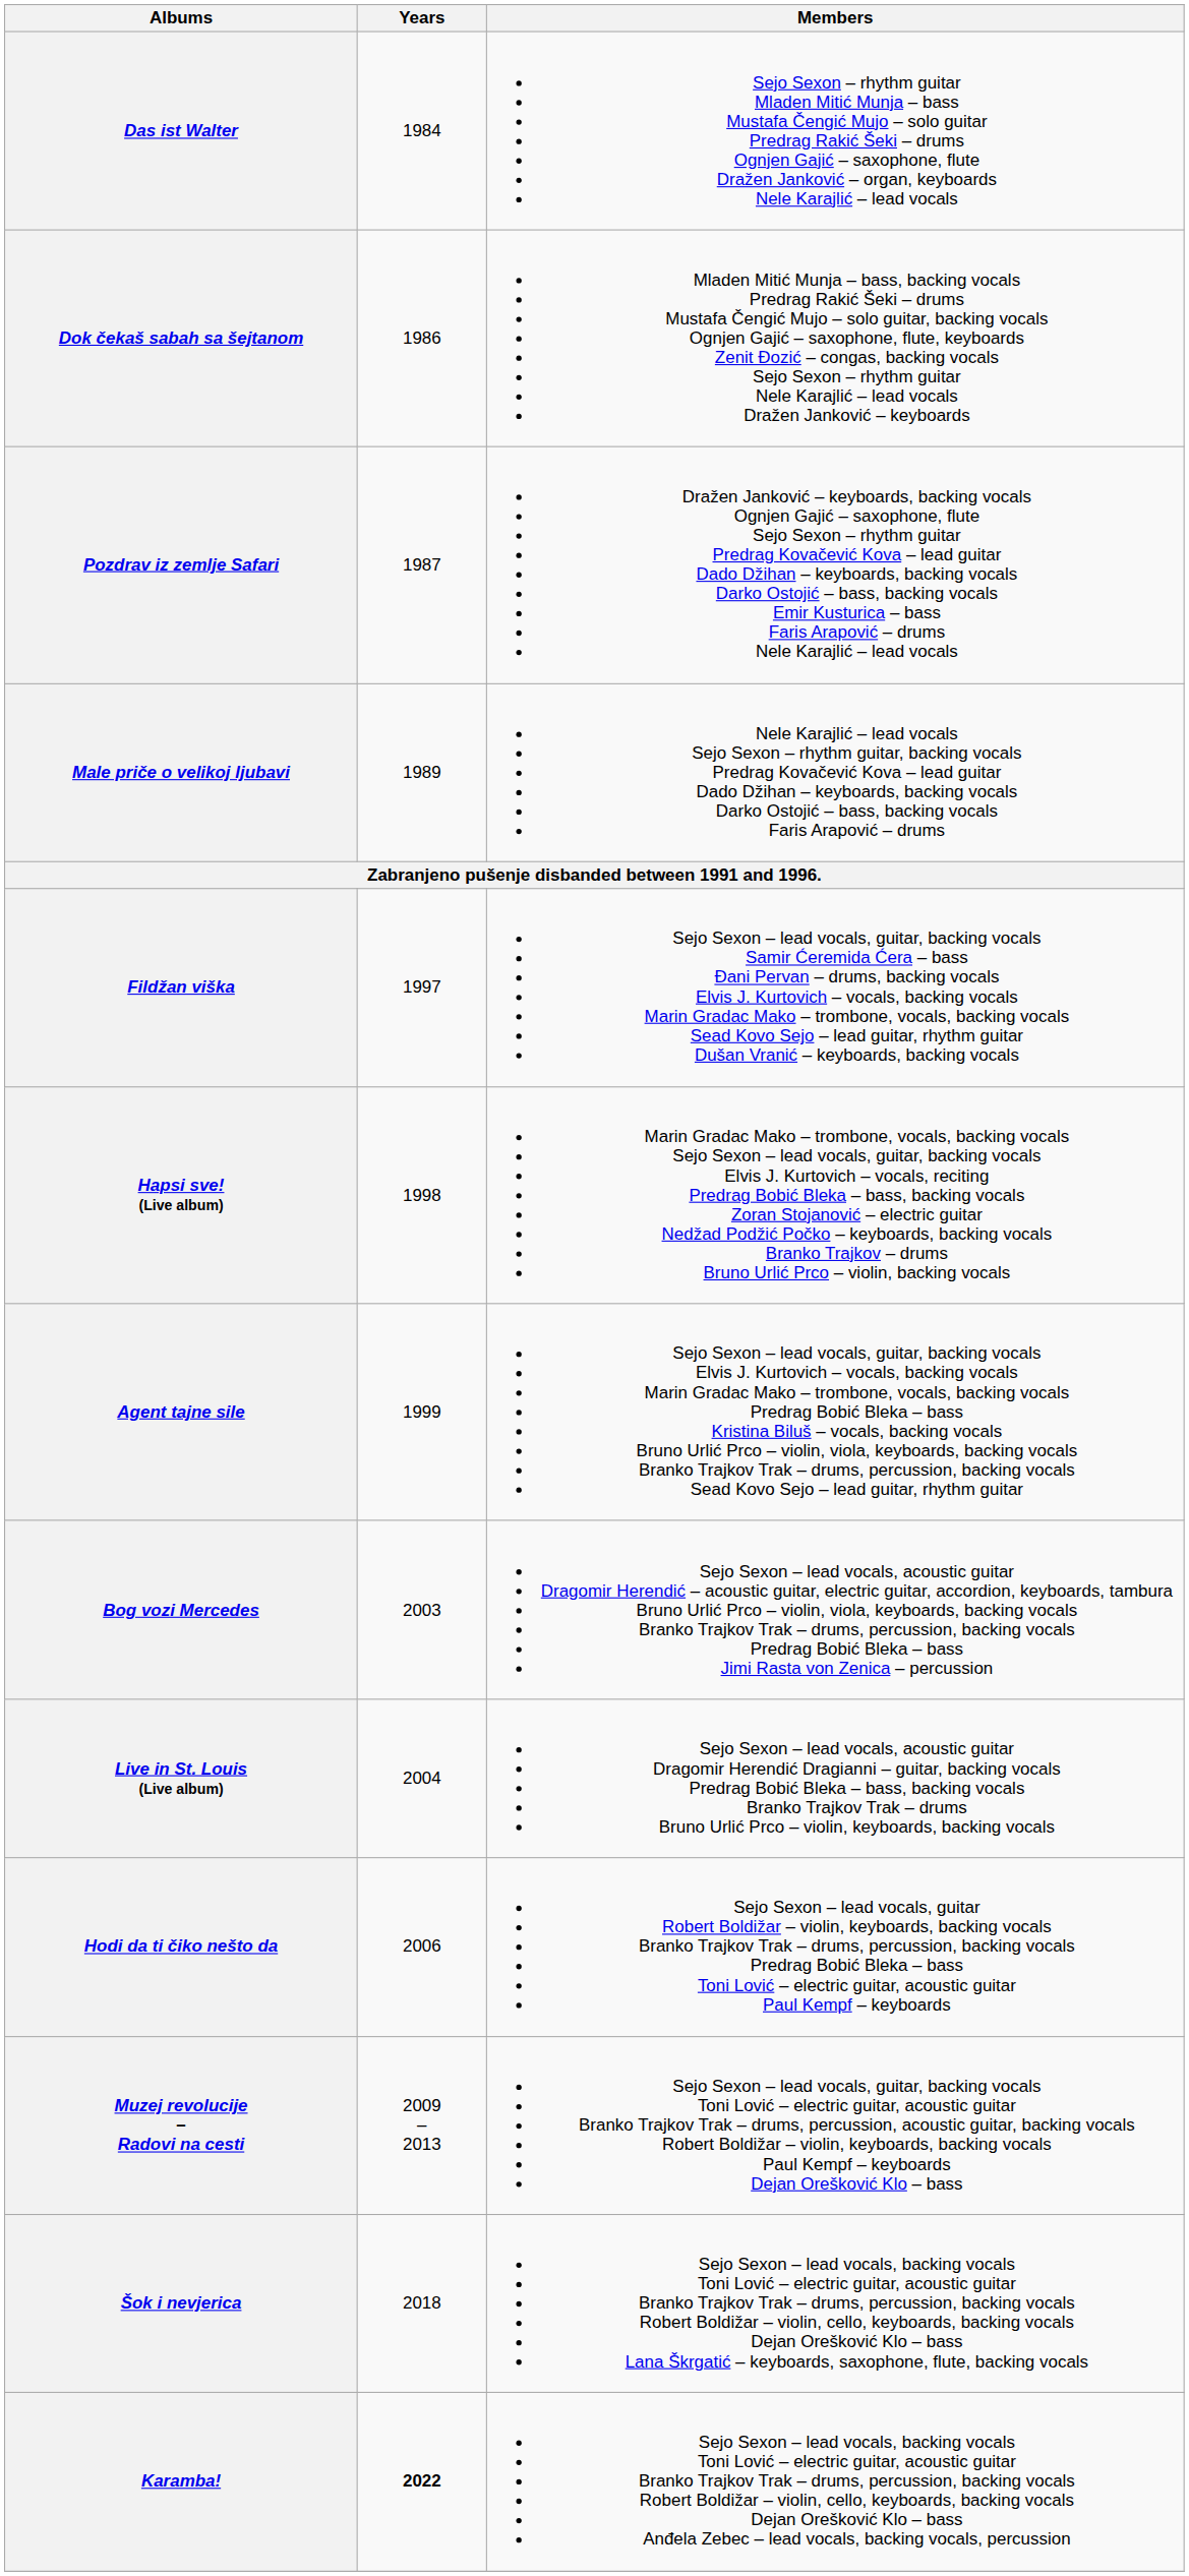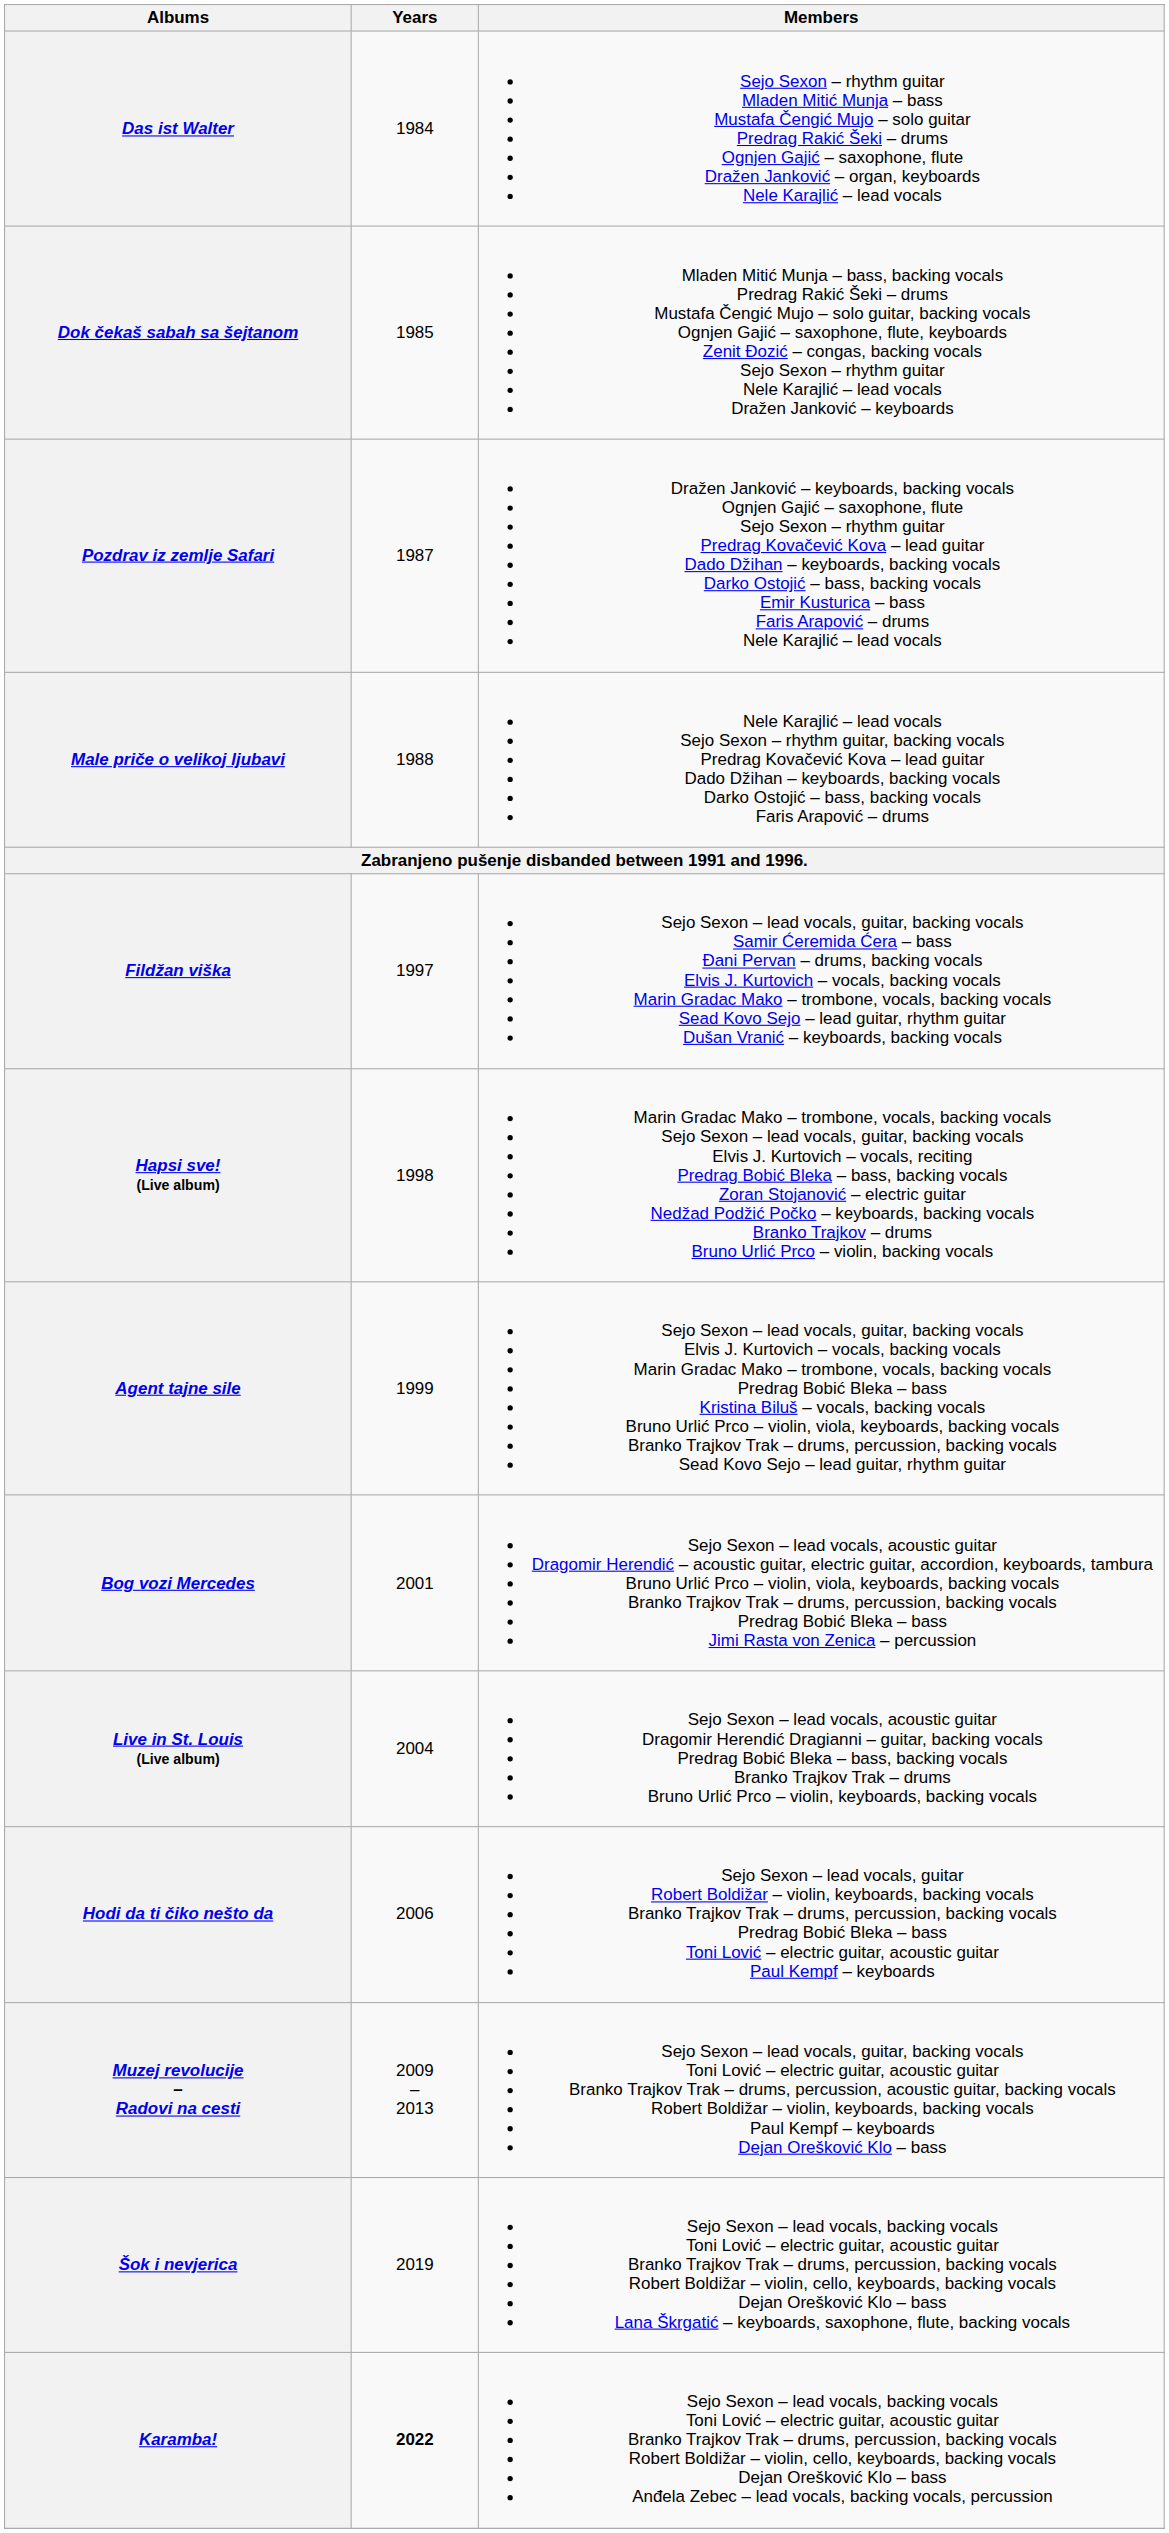Dok čekaš sabah sa šejtanom | Years: 1986 -> 1985
Male priče o velikoj ljubavi | Years: 1989 -> 1988
Bog vozi Mercedes | Years: 2003 -> 2001
Šok i nevjerica | Years: 2018 -> 2019
